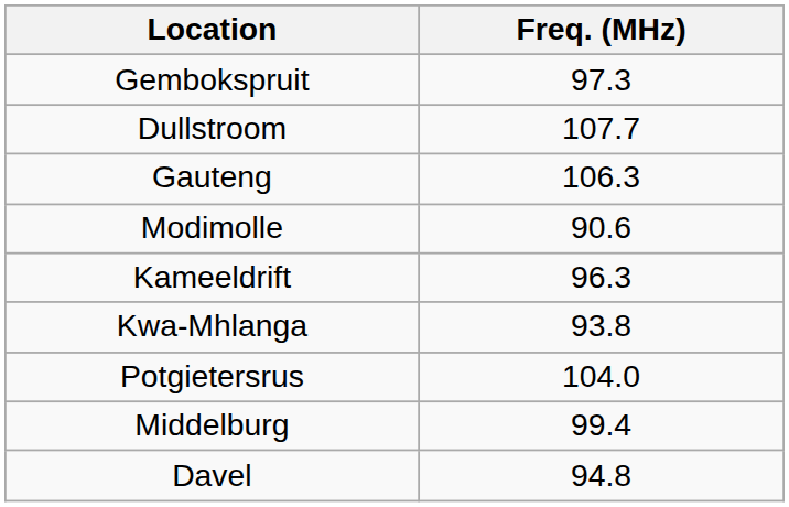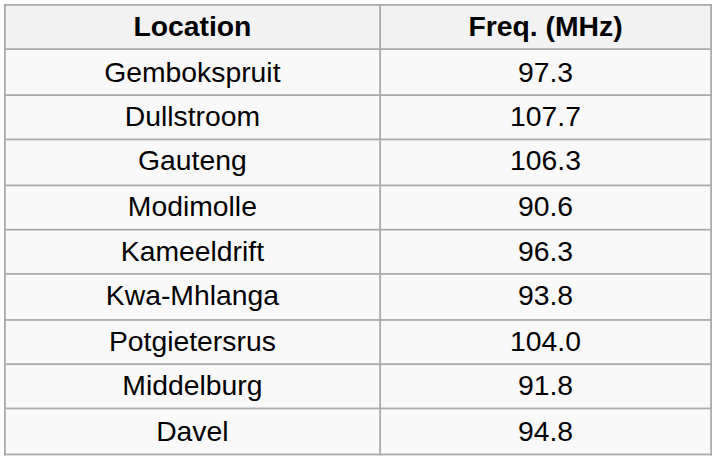Middelburg | Freq. (MHz): 99.4 -> 91.8
